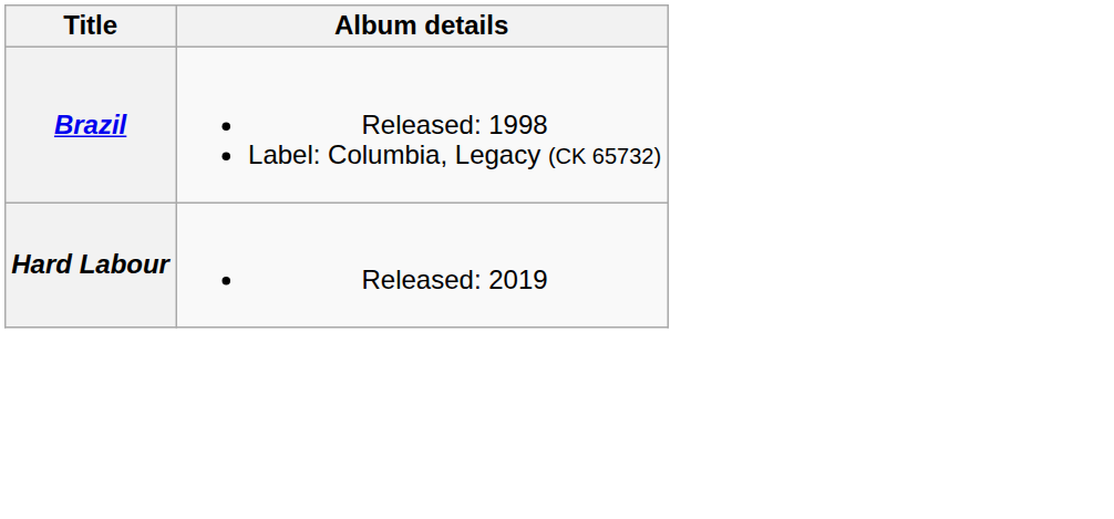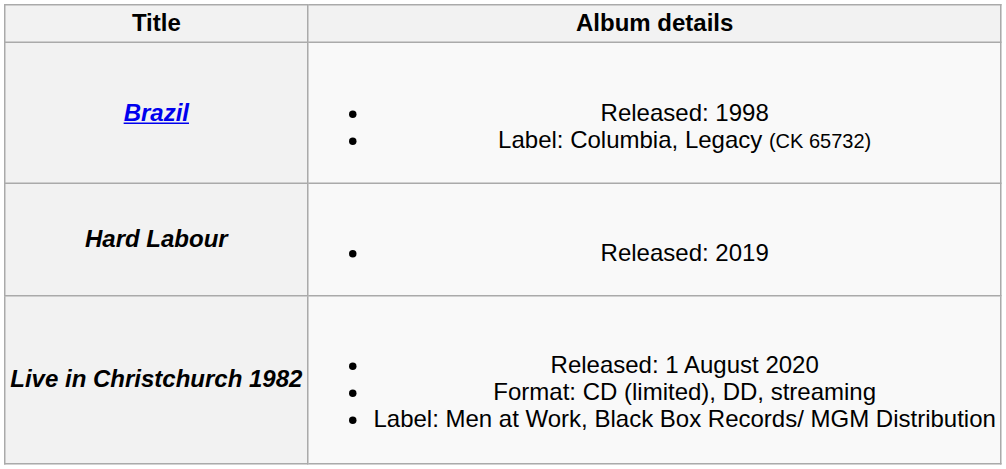+ row: Live in Christchurch 1982 | Released: 1 August 2020 Format: CD (limited), DD, streaming Label: Men at Work, Black Box Records/ MGM Distribution
